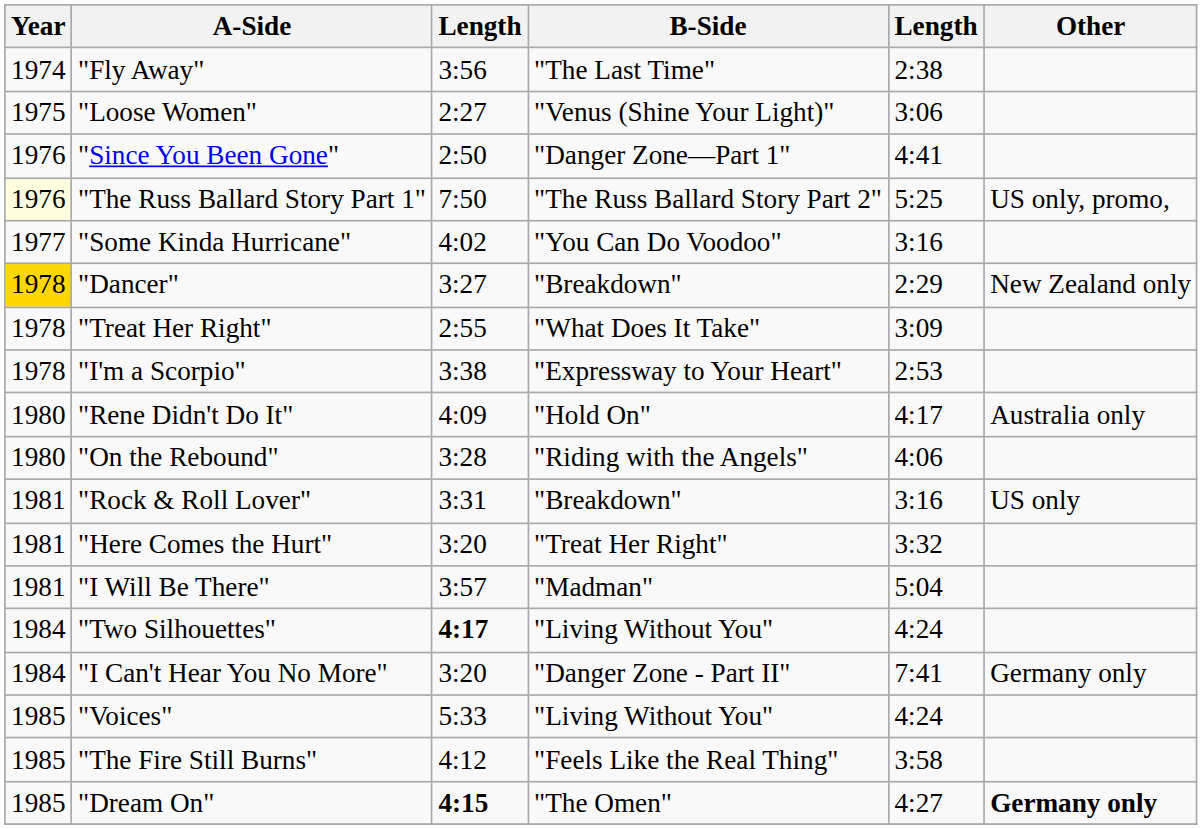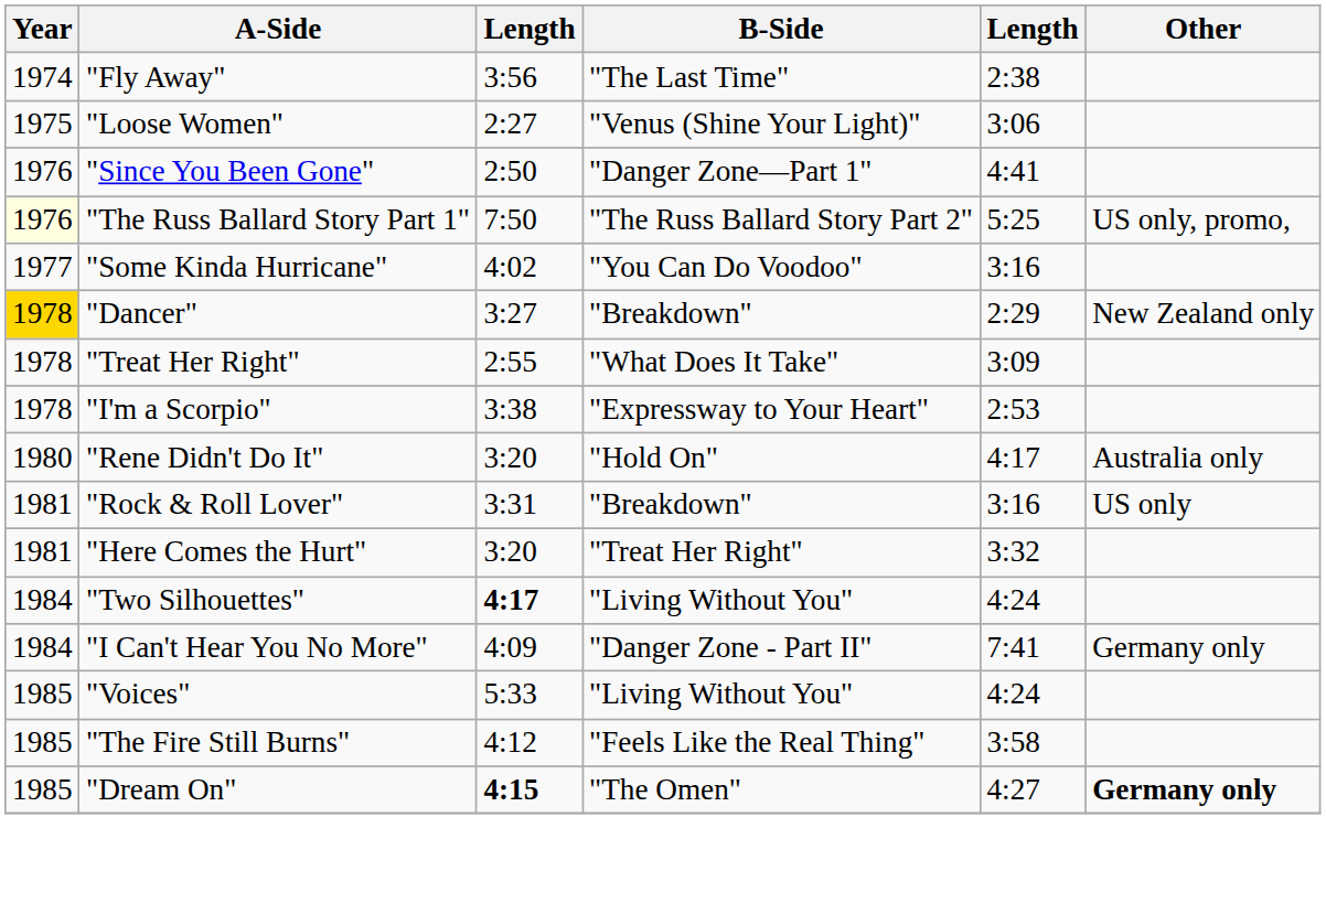"Rene Didn't Do It" | column 3: 4:09 -> 3:20
- row: 1980 | "On the Rebound" | 3:28 | "Riding with the Angels" | 4:06
- row: 1981 | "I Will Be There" | 3:57 | "Madman" | 5:04
"I Can't Hear You No More" | column 3: 3:20 -> 4:09
